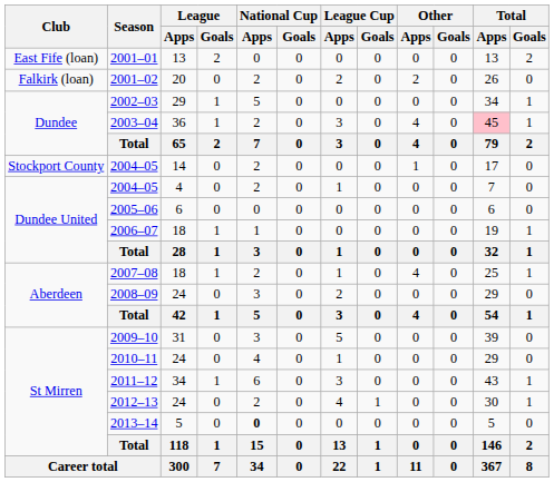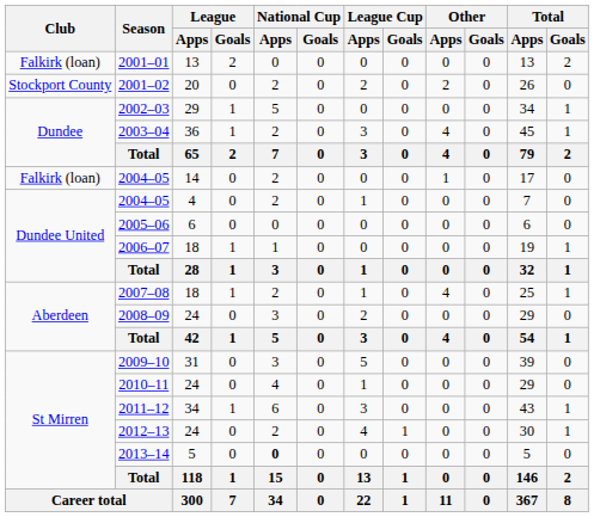2001–01 | Club: East Fife (loan) -> Falkirk (loan)
2001–02 | Club: Falkirk (loan) -> Stockport County
2003–04 | Total / Apps: pink background -> no background
2004–05 / 14 | Club: Stockport County -> Falkirk (loan)
